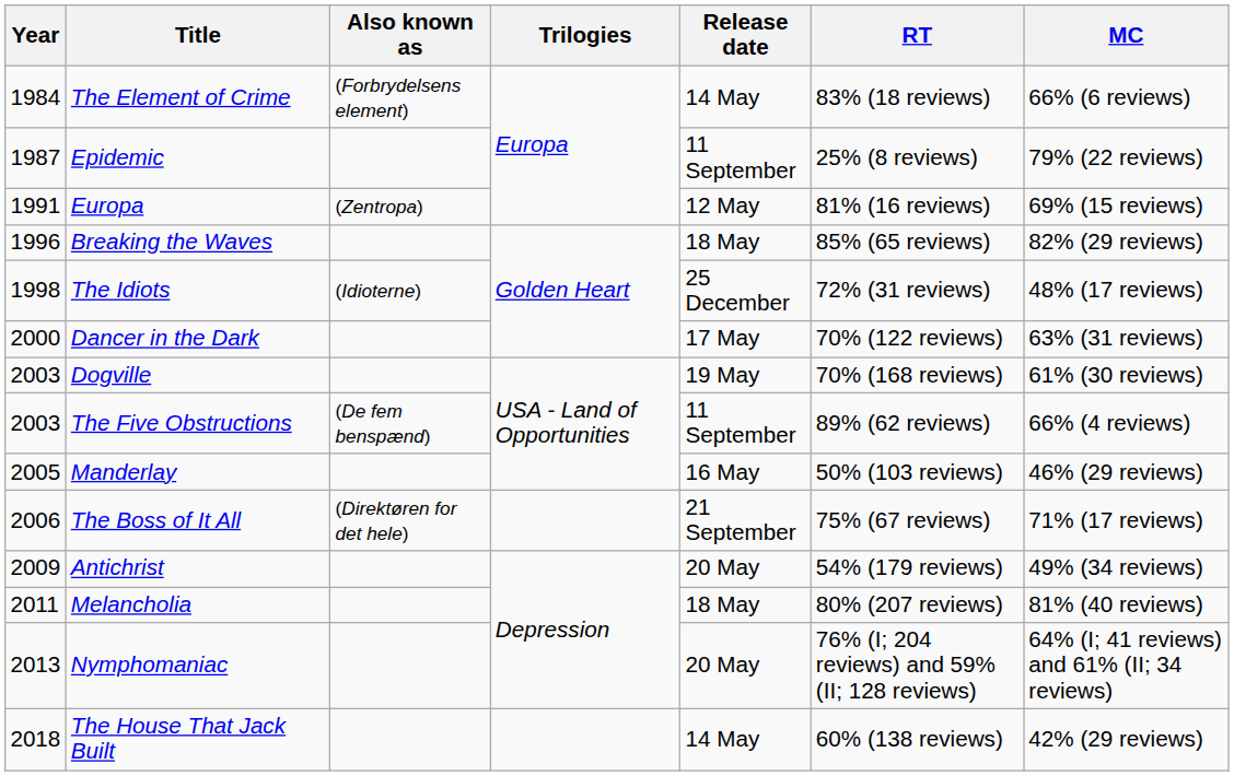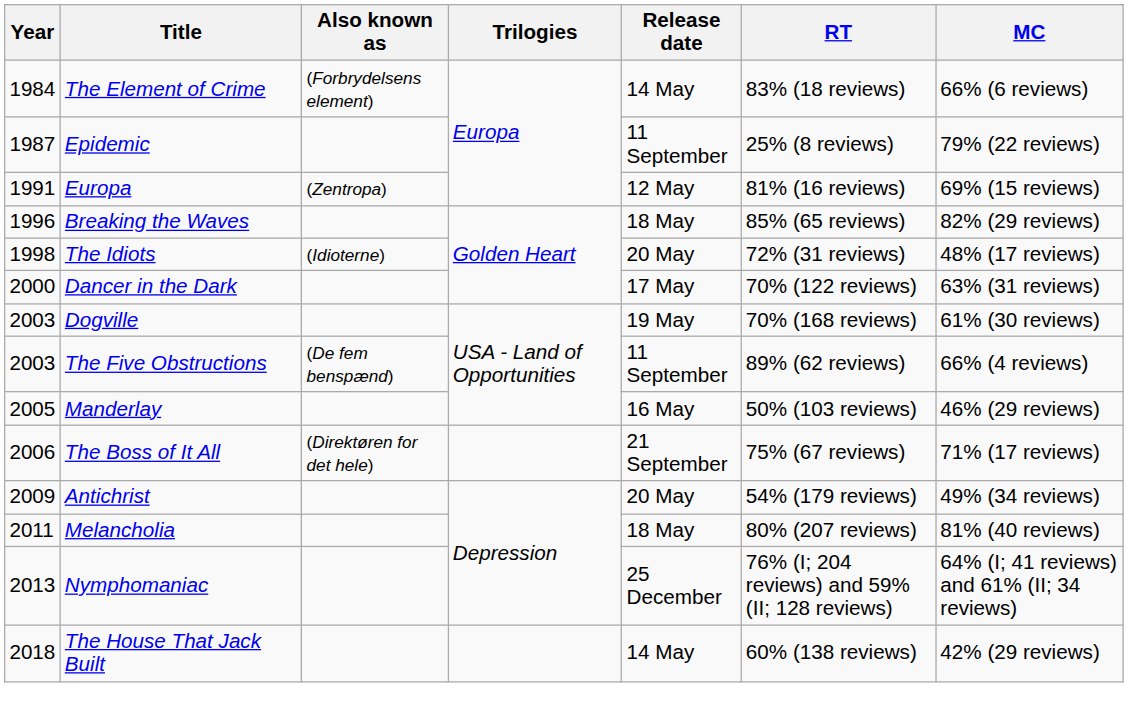The Idiots | Release date: 25 December -> 20 May
Nymphomaniac | Release date: 20 May -> 25 December
